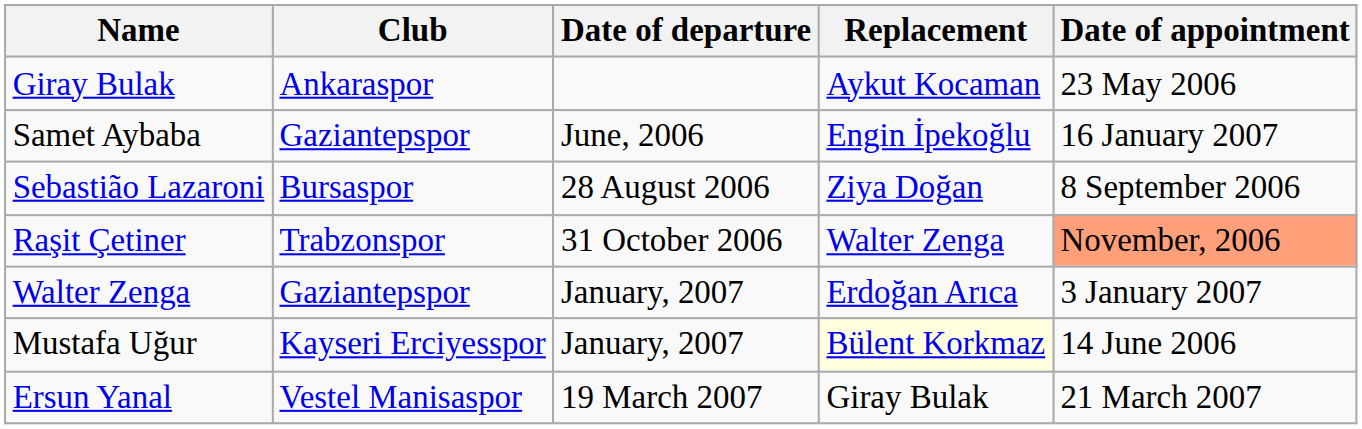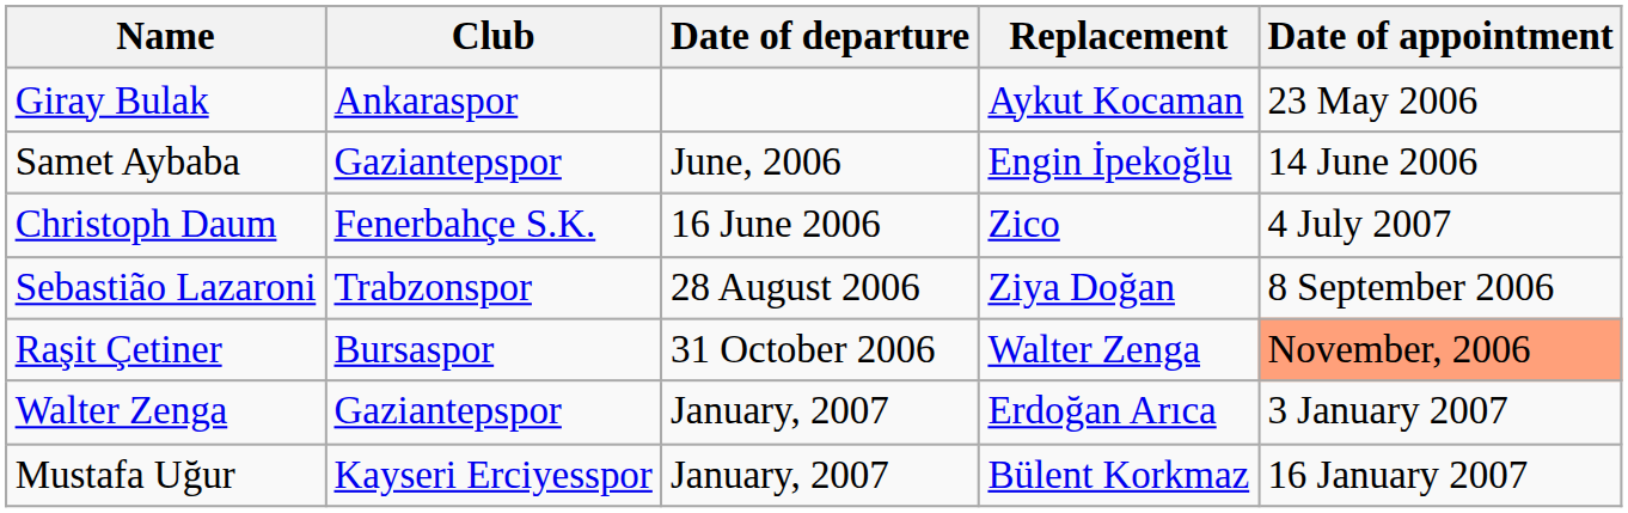Samet Aybaba | Date of appointment: 16 January 2007 -> 14 June 2006
+ row: Christoph Daum | Fenerbahçe S.K. | 16 June 2006 | Zico | 4 July 2007
Sebastião Lazaroni | Club: Bursaspor -> Trabzonspor
Raşit Çetiner | Club: Trabzonspor -> Bursaspor
Mustafa Uğur | Replacement: lightyellow background -> no background
Mustafa Uğur | Date of appointment: 14 June 2006 -> 16 January 2007
- row: Ersun Yanal | Vestel Manisaspor | 19 March 2007 | Giray Bulak | 21 March 2007
